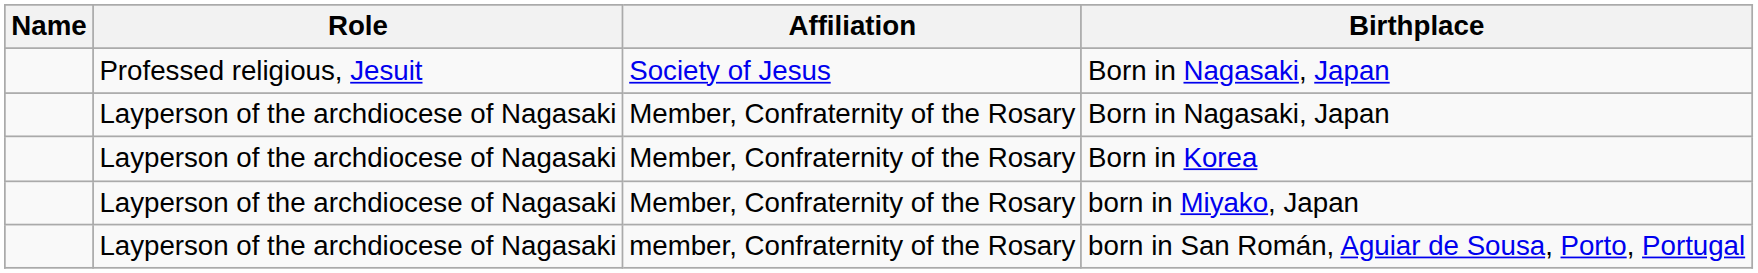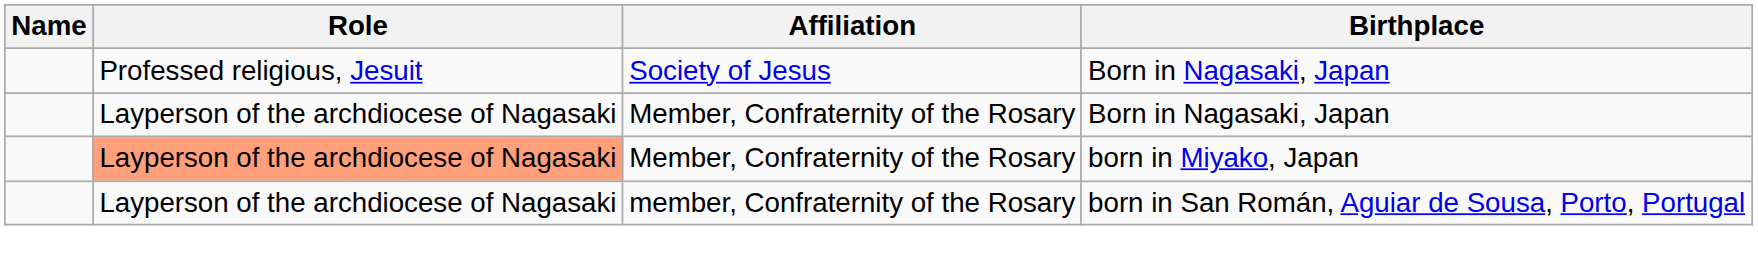- row: Layperson of the archdiocese of Nagasaki | Member, Confraternity of the Rosary | Born in Korea
born in Miyako, Japan | Role: no background -> lightsalmon background
